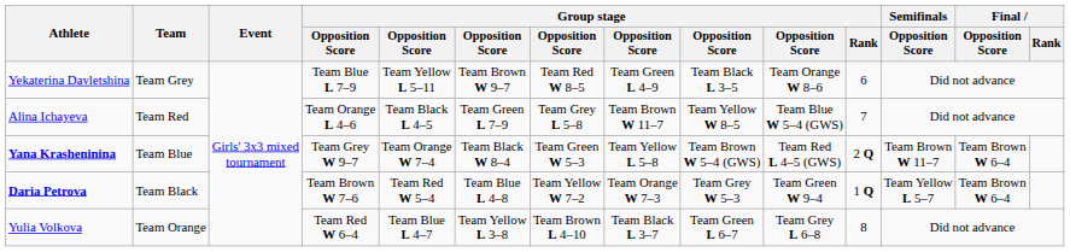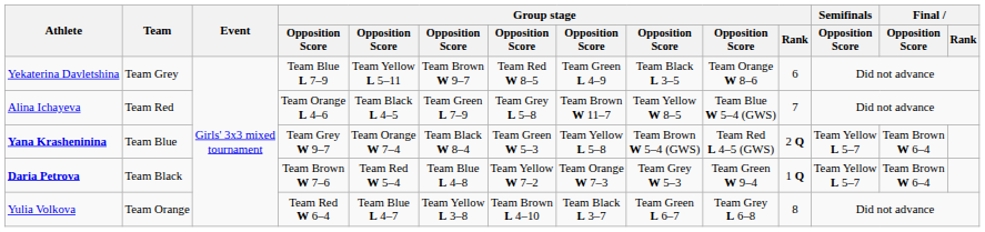Yana Krasheninina | Semifinals / Opposition Score: Team Brown W 11–7 -> Team Yellow L 5–7
